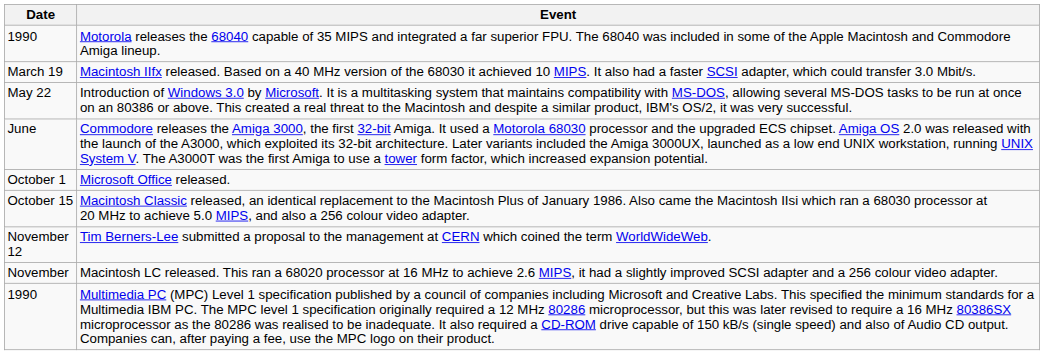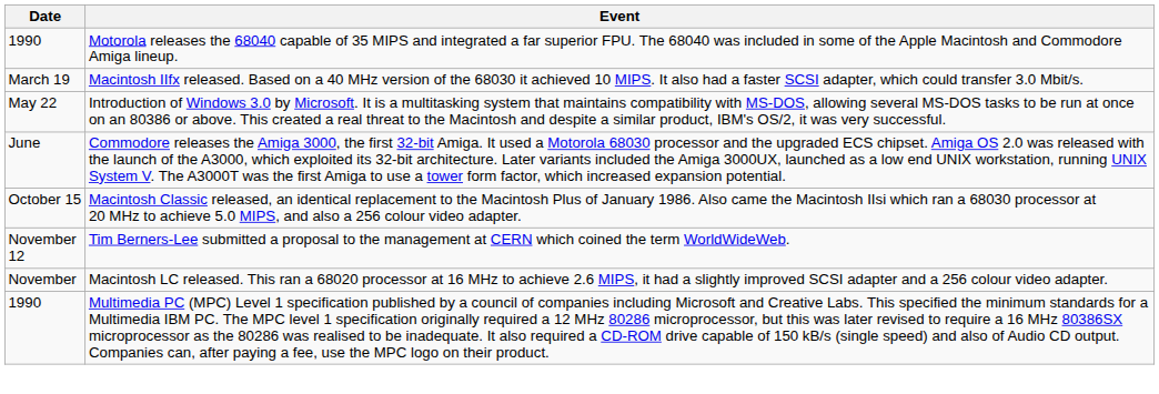- row: October 1 | Microsoft Office released.
